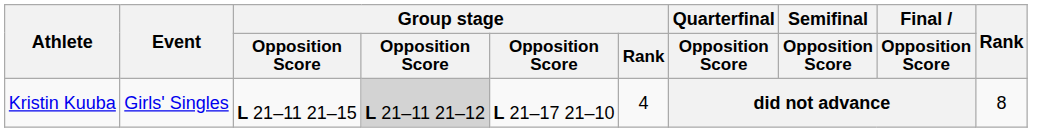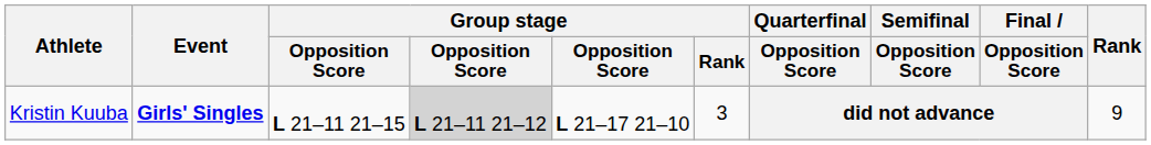Kristin Kuuba | Event: normal -> bold
Kristin Kuuba | Group stage / Rank: 4 -> 3
Kristin Kuuba | Rank: 8 -> 9
